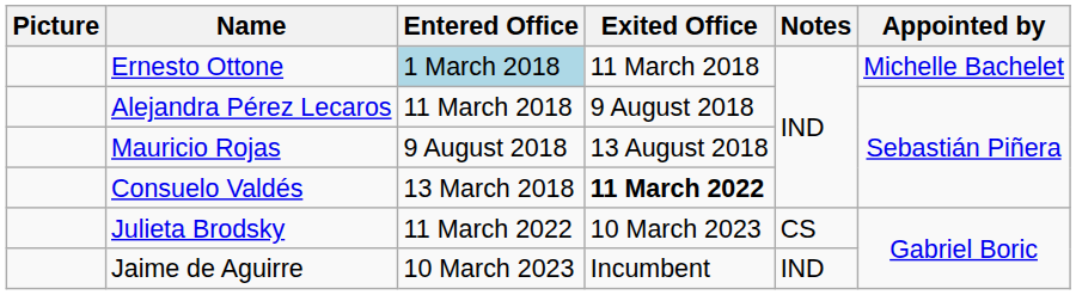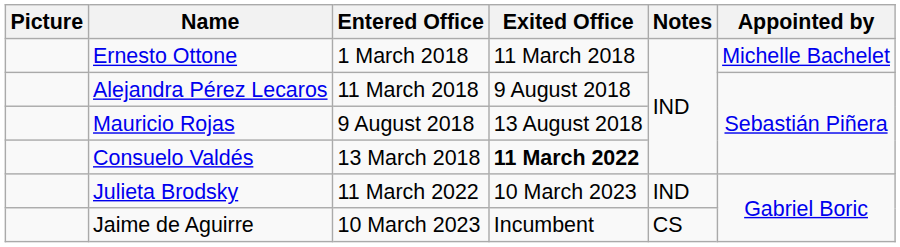Ernesto Ottone | Entered Office: lightblue background -> no background
Julieta Brodsky | Notes: CS -> IND
Jaime de Aguirre | Notes: IND -> CS
